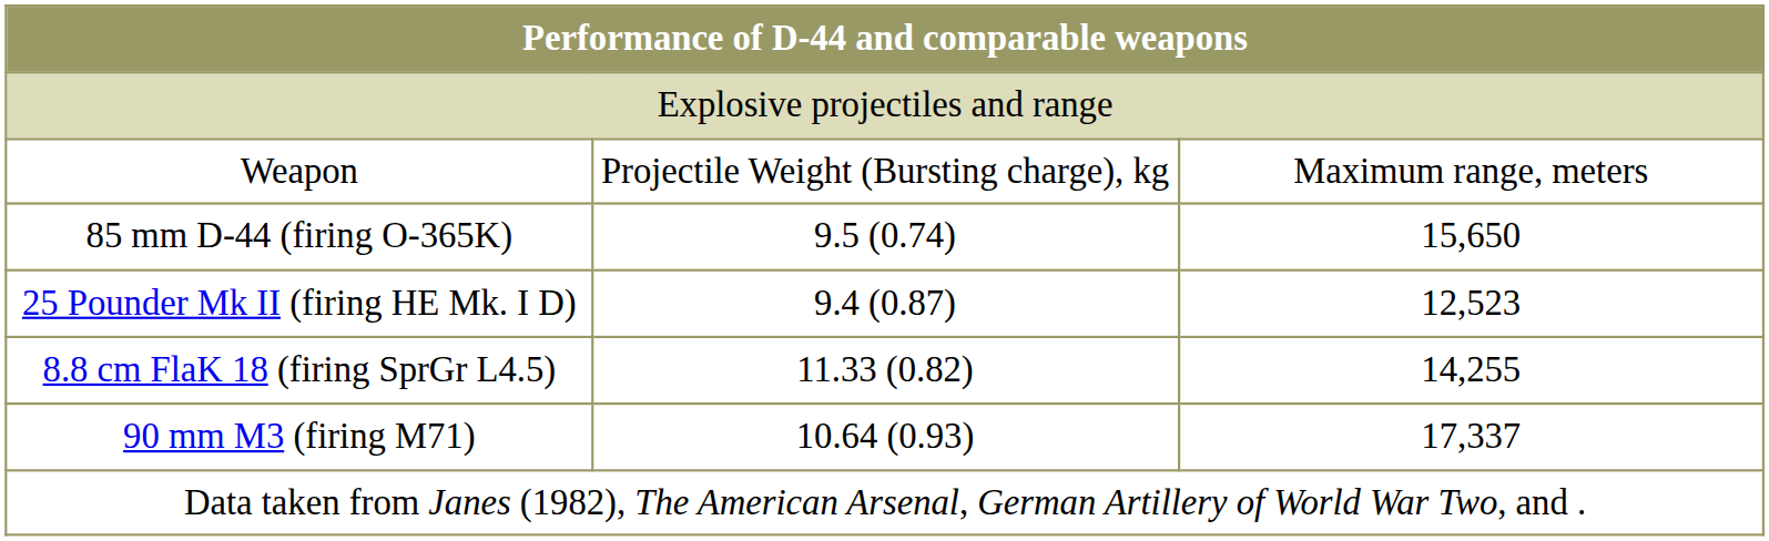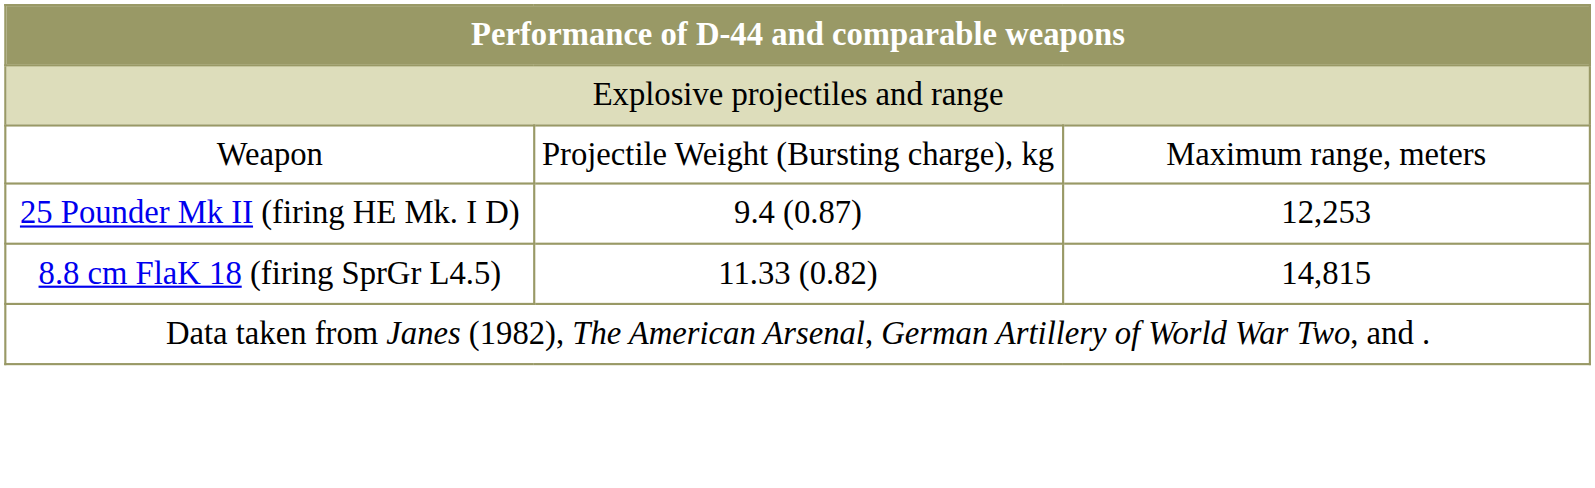- row: 85 mm D-44 (firing O-365K) | 9.5 (0.74) | 15,650
25 Pounder Mk II (firing HE Mk. I D) | column 3: 12,523 -> 12,253
8.8 cm FlaK 18 (firing SprGr L4.5) | column 3: 14,255 -> 14,815
- row: 90 mm M3 (firing M71) | 10.64 (0.93) | 17,337
